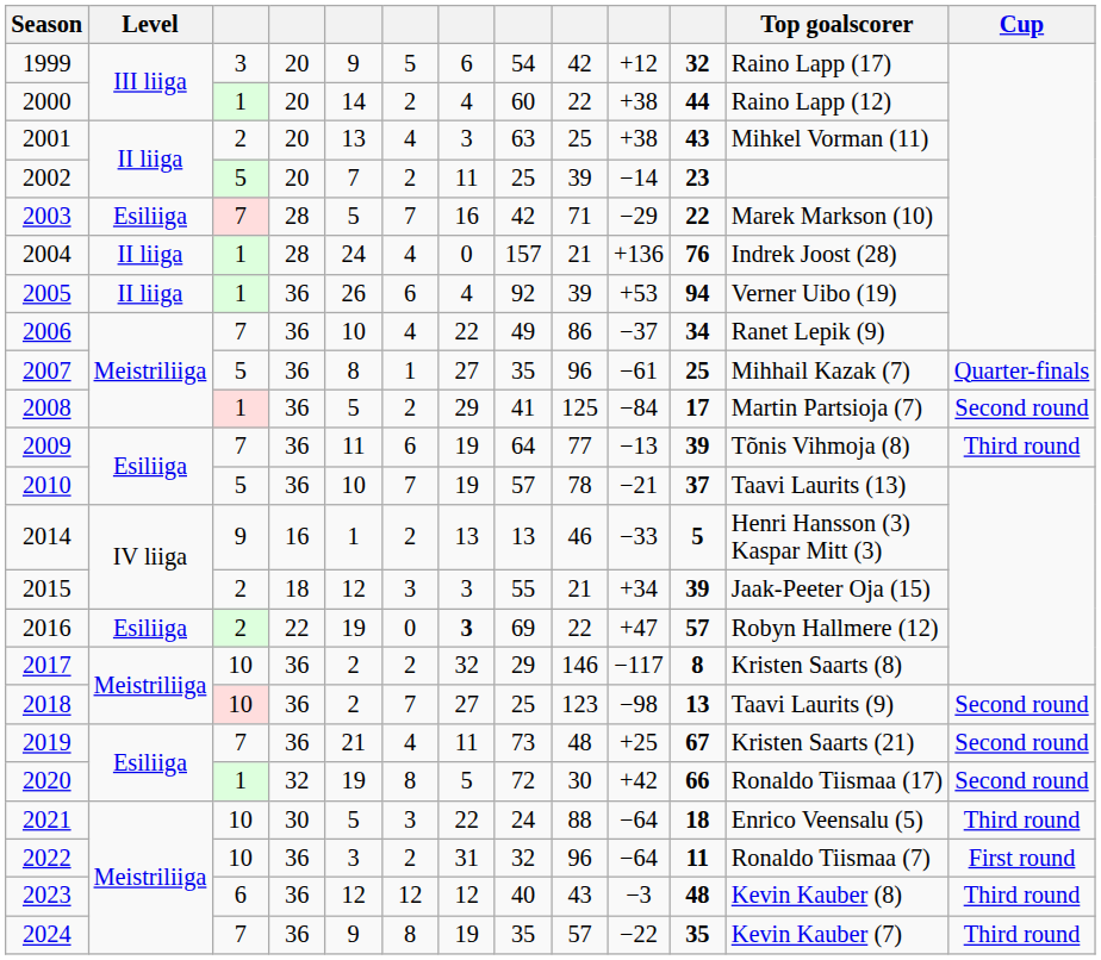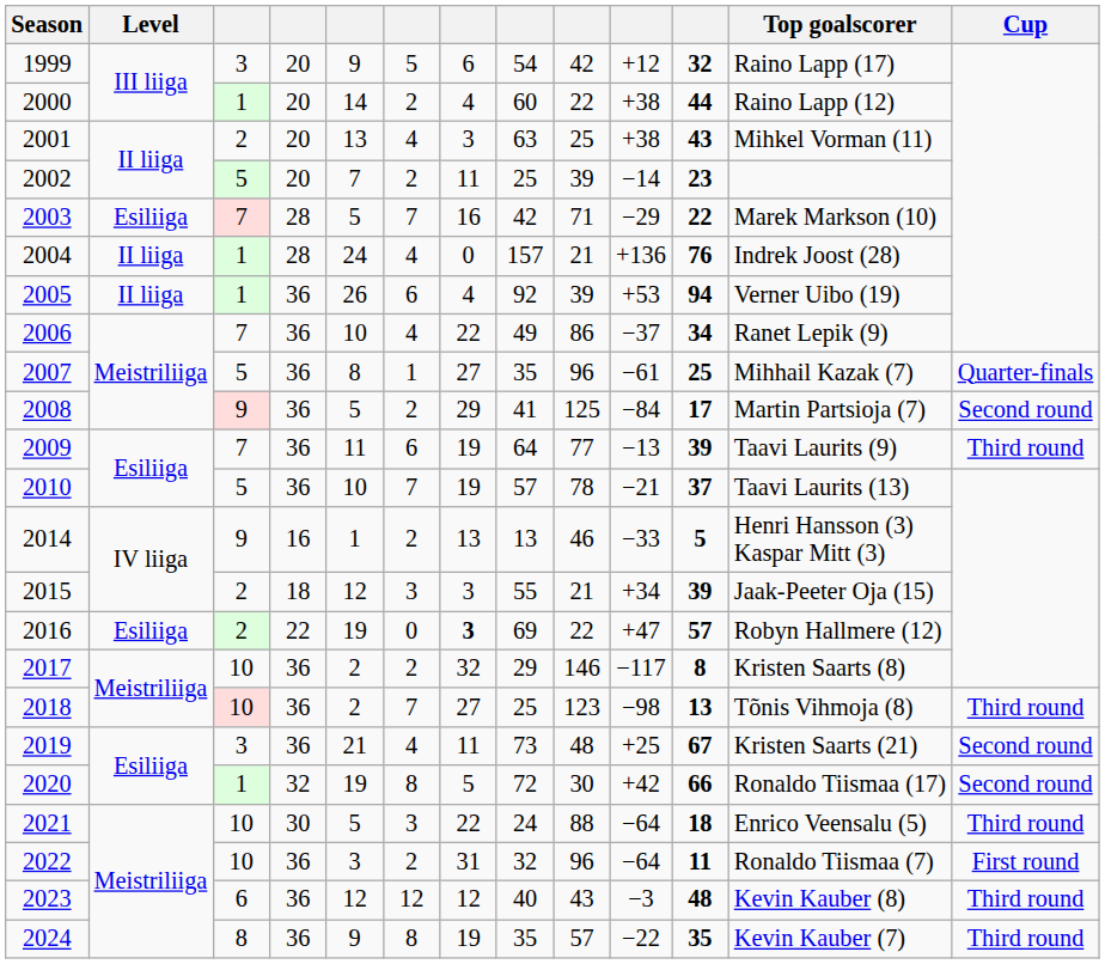2008 | column 3: 1 -> 9
2009 | Top goalscorer: Tõnis Vihmoja (8) -> Taavi Laurits (9)
2018 | Top goalscorer: Taavi Laurits (9) -> Tõnis Vihmoja (8)
2018 | Cup: Second round -> Third round
2019 | column 3: 7 -> 3
2024 | column 3: 7 -> 8
